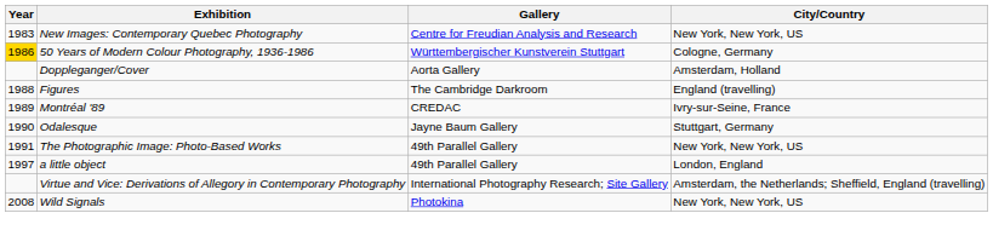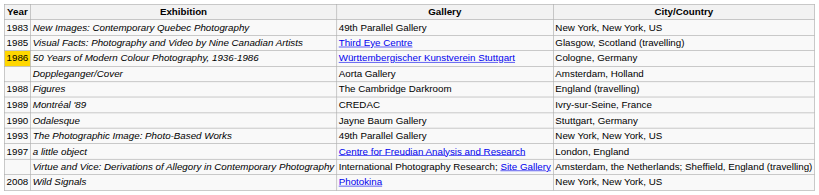New Images: Contemporary Quebec Photography | Gallery: Centre for Freudian Analysis and Research -> 49th Parallel Gallery
+ row: 1985 | Visual Facts: Photography and Video by Nine Canadian Artists | Third Eye Centre | Glasgow, Scotland (travelling)
The Photographic Image: Photo-Based Works | Year: 1991 -> 1993
a little object | Gallery: 49th Parallel Gallery -> Centre for Freudian Analysis and Research
